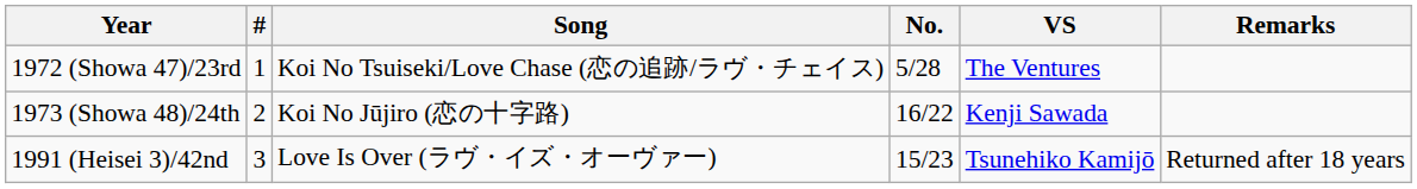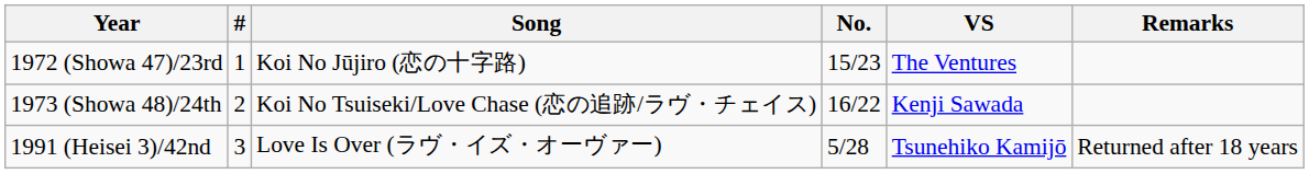1972 (Showa 47)/23rd | Song: Koi No Tsuiseki/Love Chase (恋の追跡/ラヴ・チェイス) -> Koi No Jūjiro (恋の十字路)
1972 (Showa 47)/23rd | No.: 5/28 -> 15/23
1973 (Showa 48)/24th | Song: Koi No Jūjiro (恋の十字路) -> Koi No Tsuiseki/Love Chase (恋の追跡/ラヴ・チェイス)
1991 (Heisei 3)/42nd | No.: 15/23 -> 5/28
